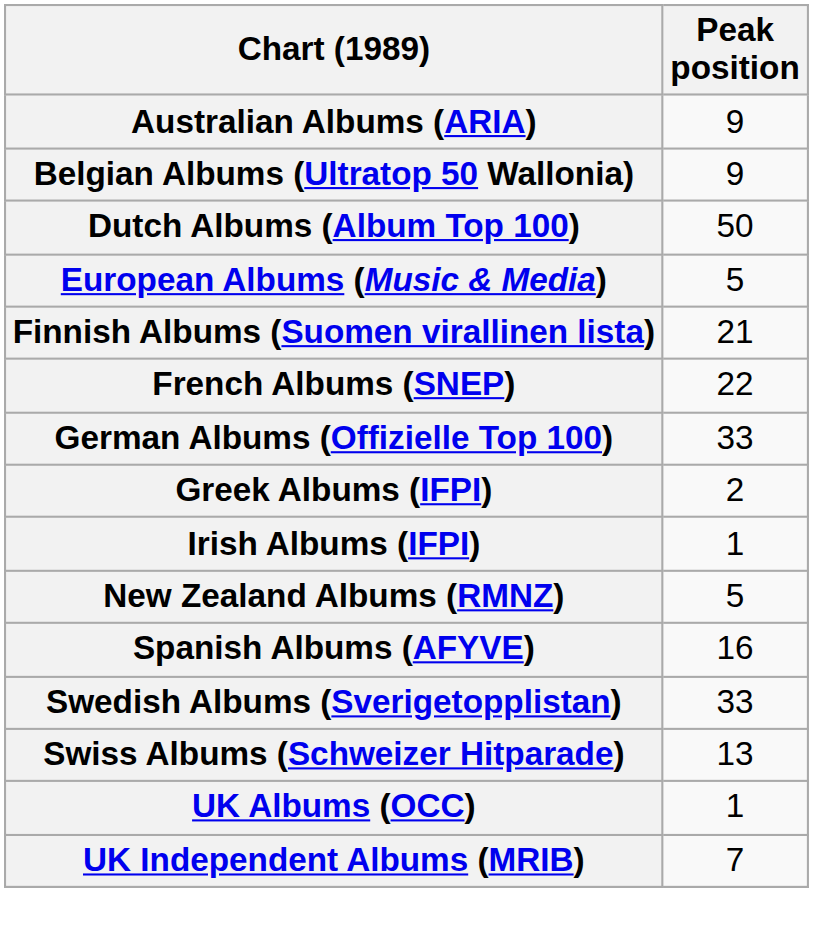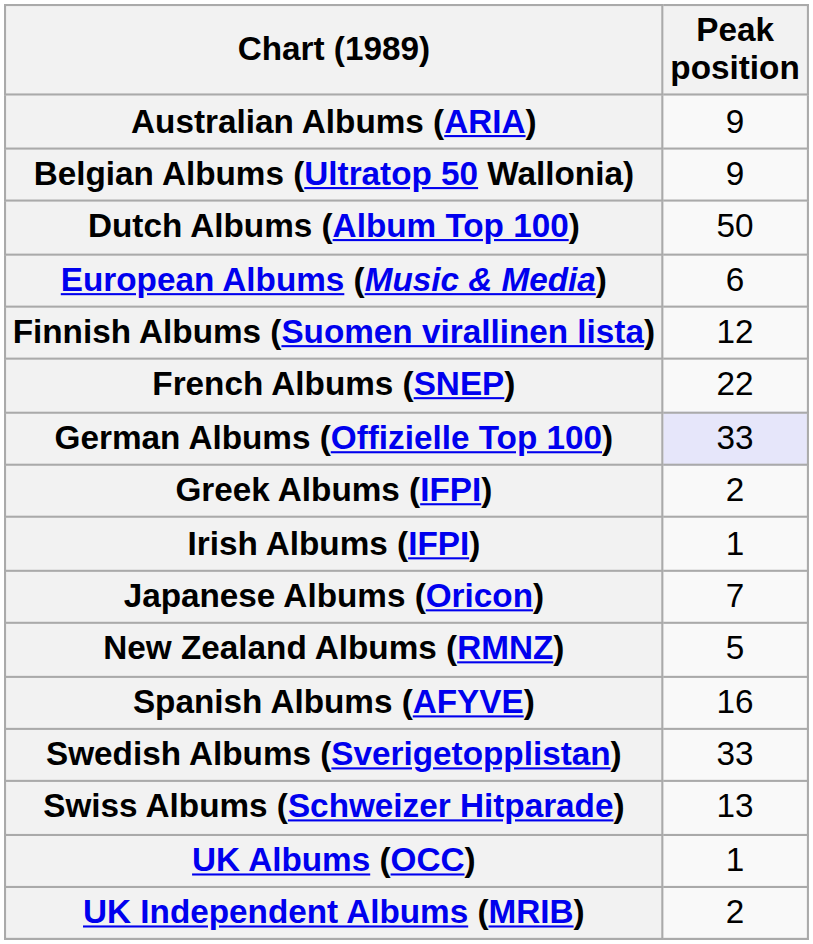European Albums (Music & Media) | Peak position: 5 -> 6
Finnish Albums (Suomen virallinen lista) | Peak position: 21 -> 12
German Albums (Offizielle Top 100) | Peak position: no background -> lavender background
+ row: Japanese Albums (Oricon) | 7
UK Independent Albums (MRIB) | Peak position: 7 -> 2
